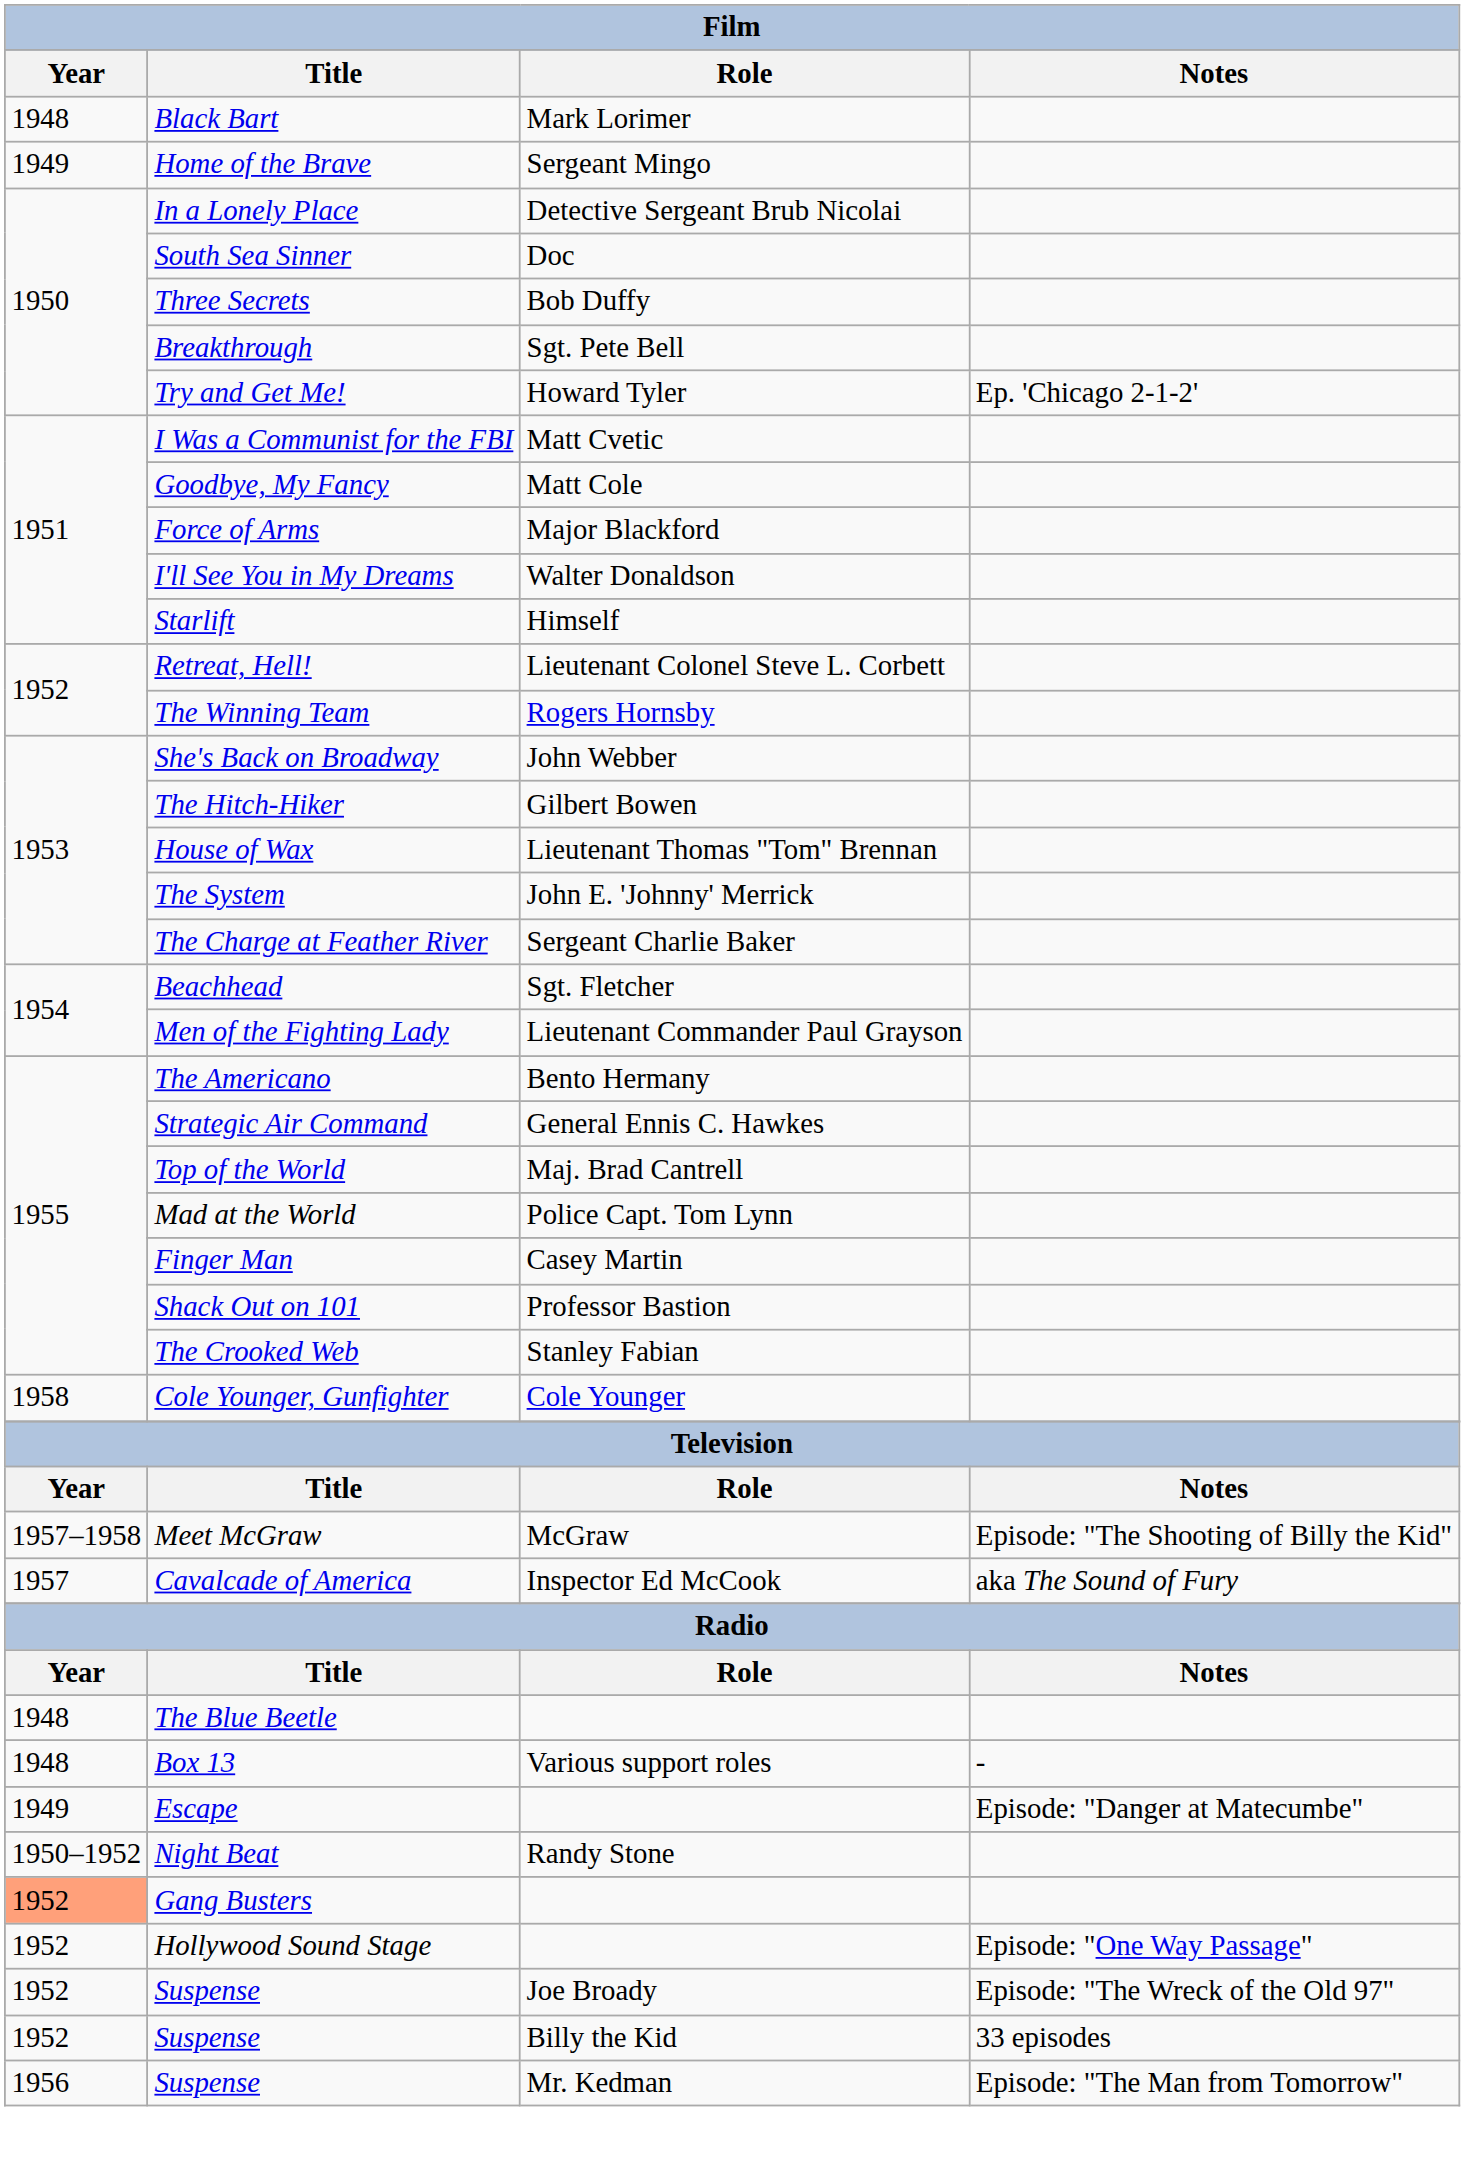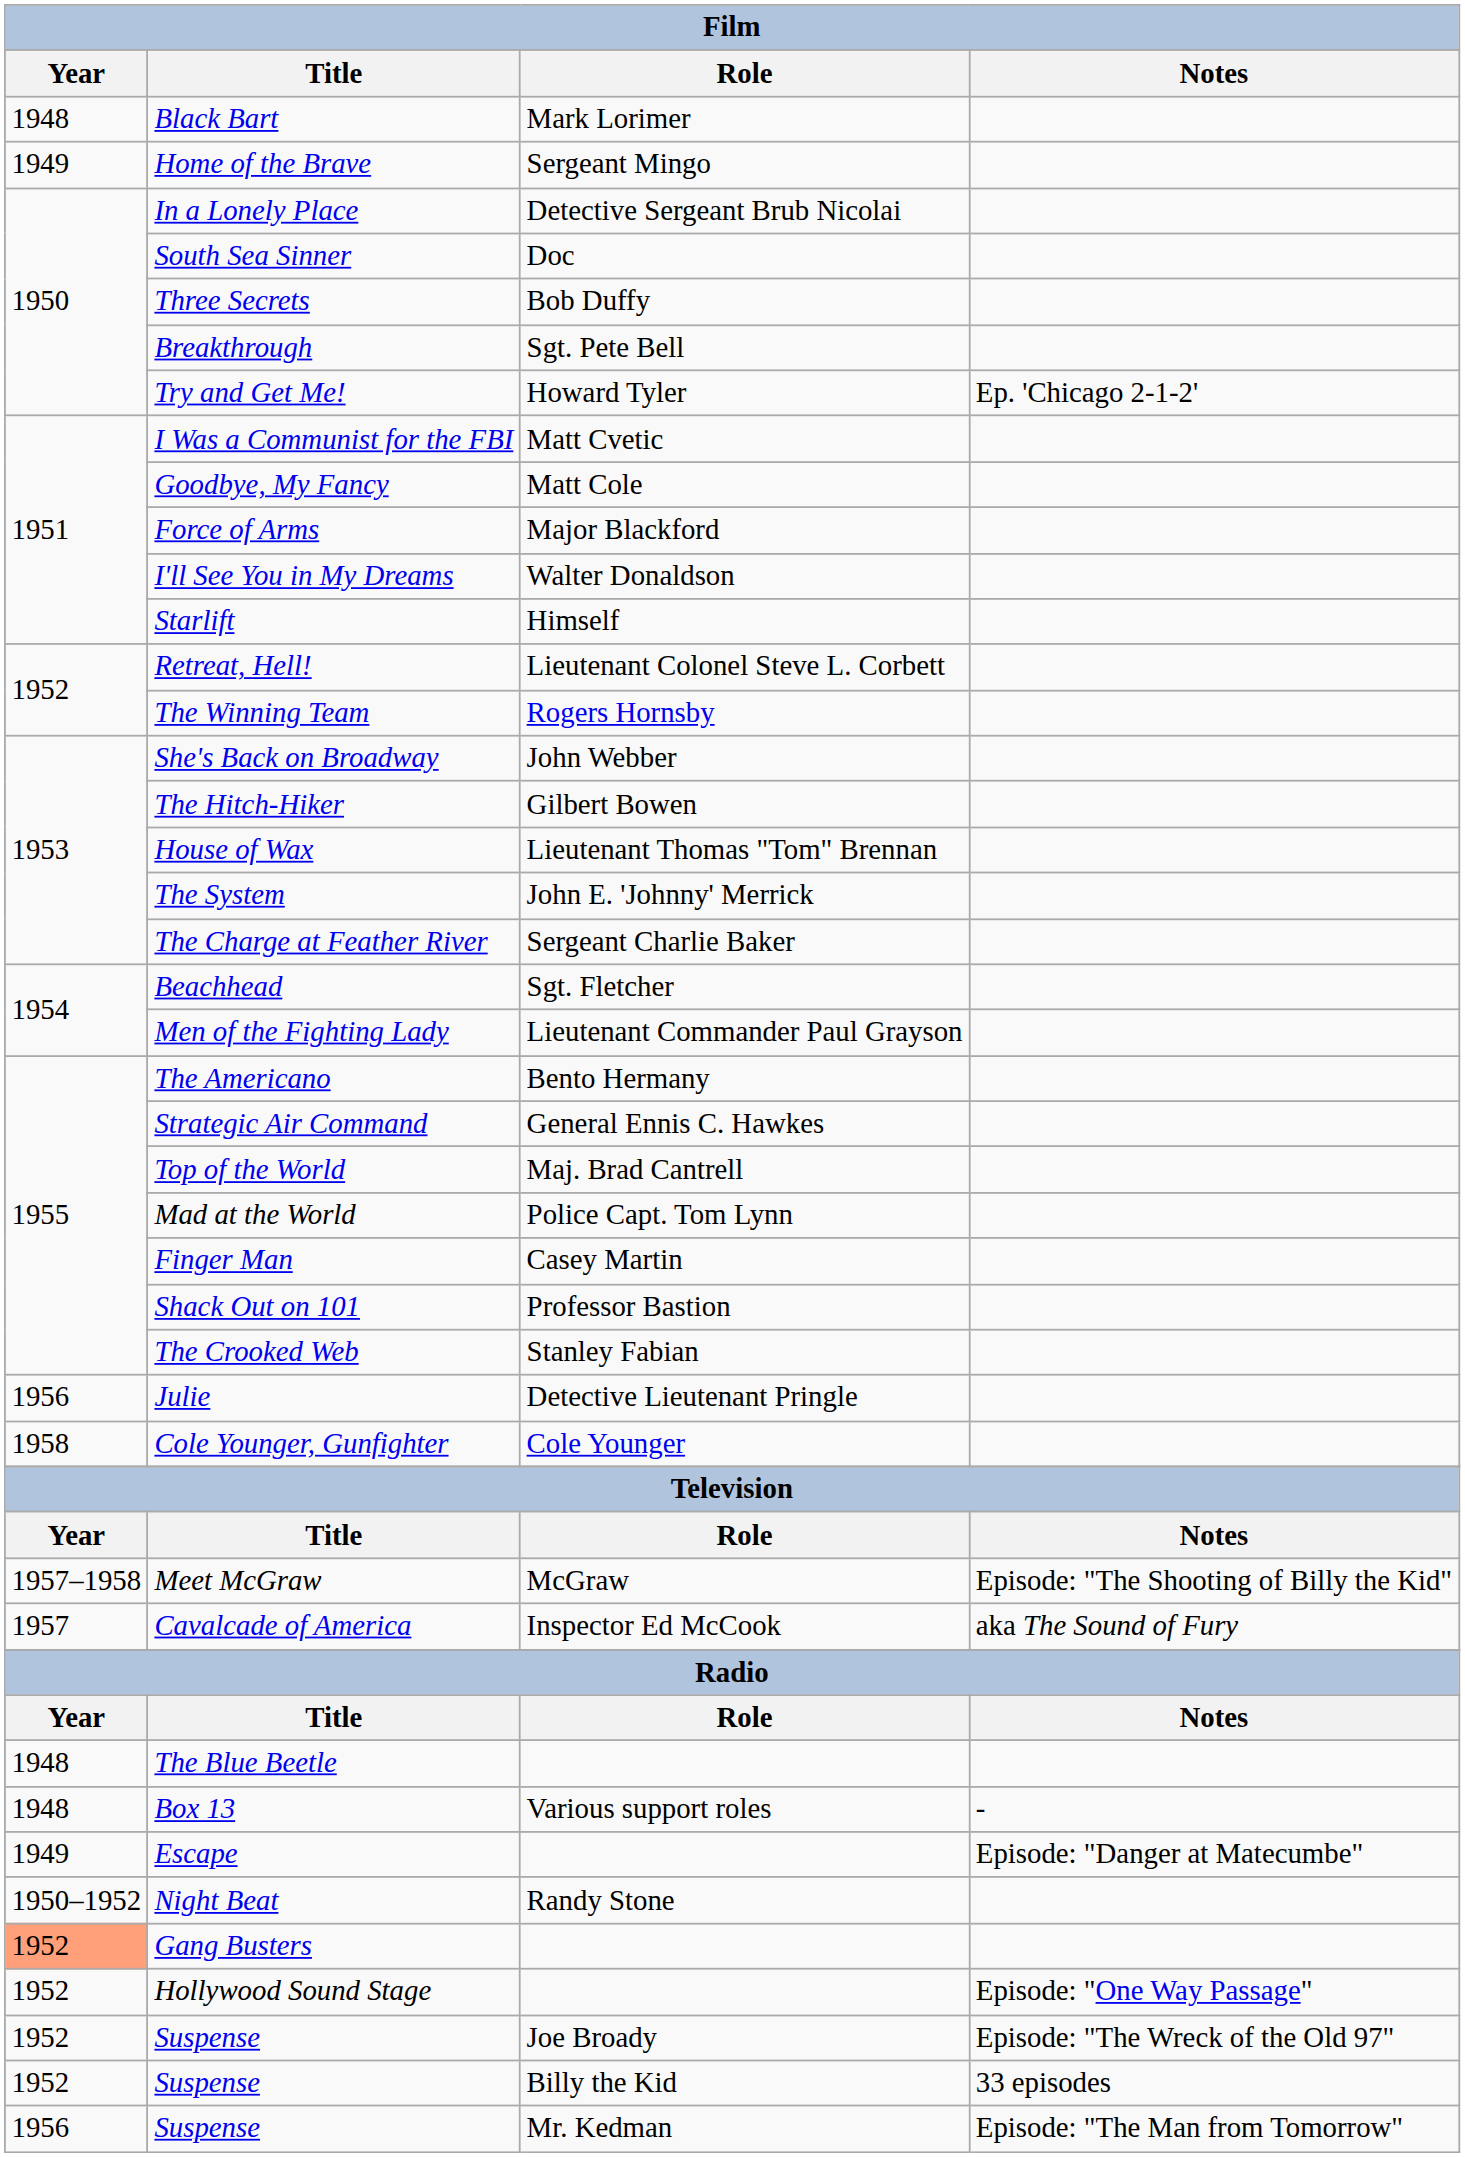+ row: 1956 | Julie | Detective Lieutenant Pringle
